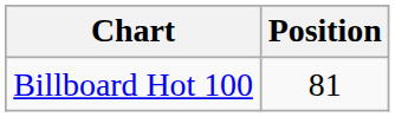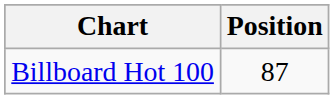Billboard Hot 100 | Position: 81 -> 87
